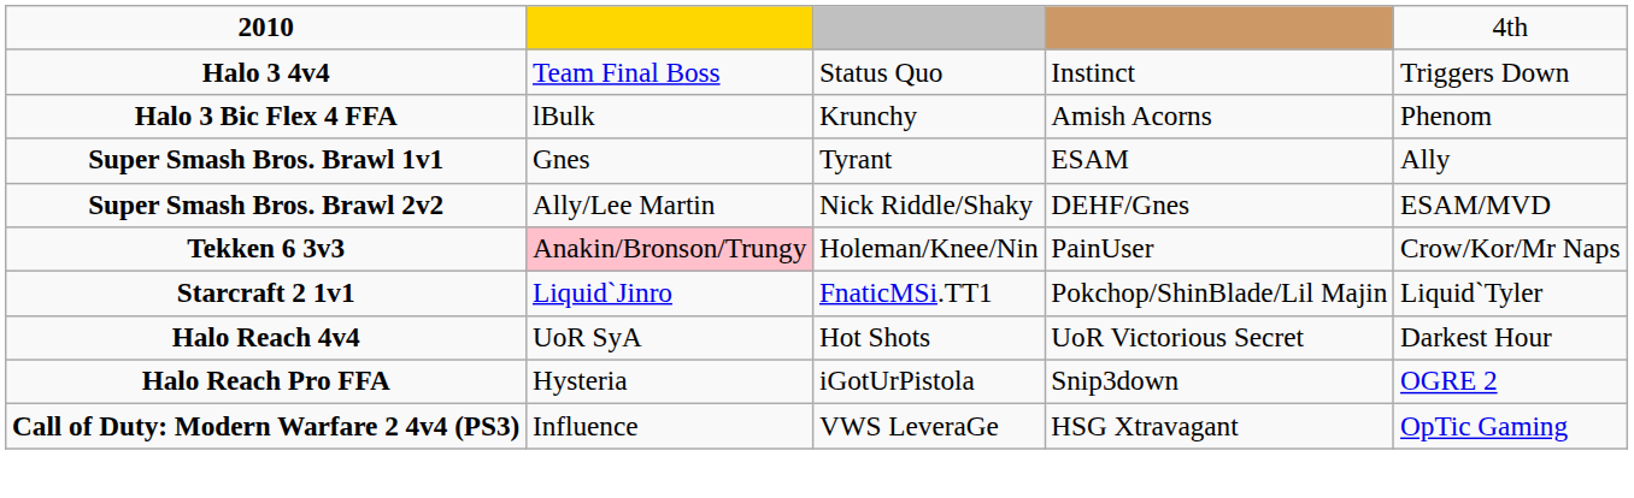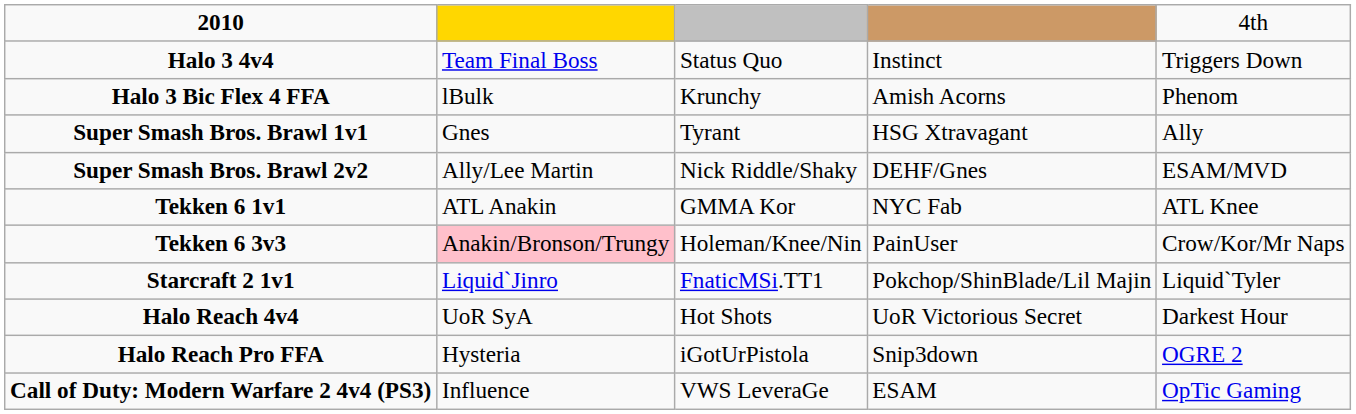Super Smash Bros. Brawl 1v1 | column 4: ESAM -> HSG Xtravagant
+ row: Tekken 6 1v1 | ATL Anakin | GMMA Kor | NYC Fab | ATL Knee
Call of Duty: Modern Warfare 2 4v4 (PS3) | column 4: HSG Xtravagant -> ESAM
